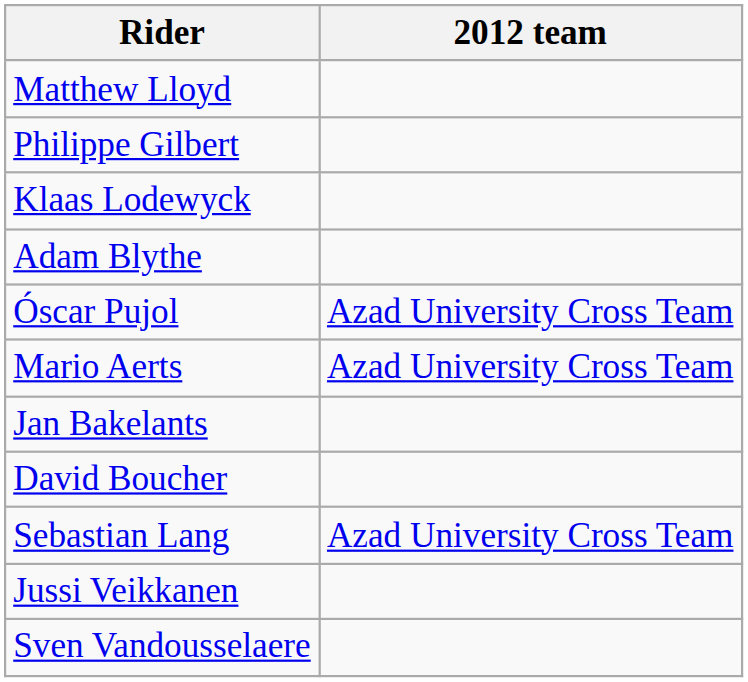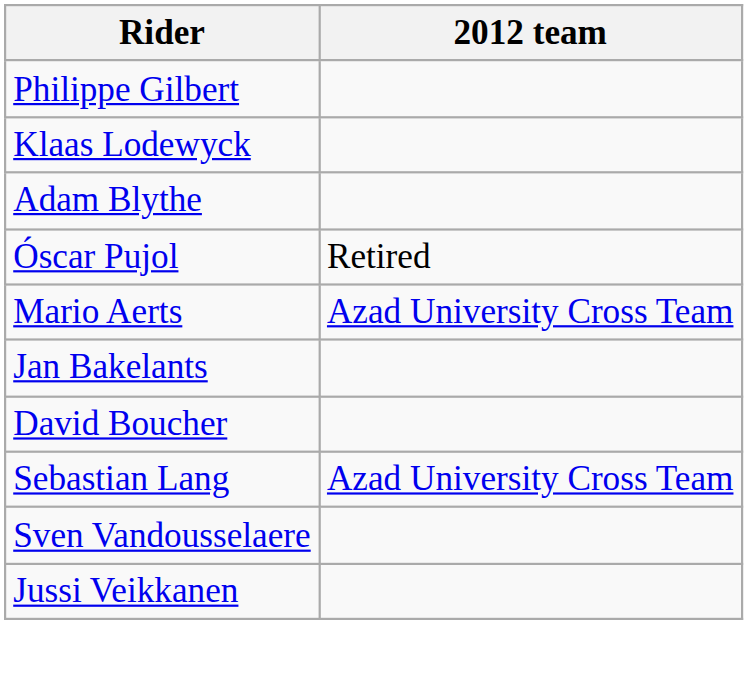- row: Matthew Lloyd
Óscar Pujol | 2012 team: Azad University Cross Team -> Retired
rows swapped: Sven Vandousselaere <-> Jussi Veikkanen
